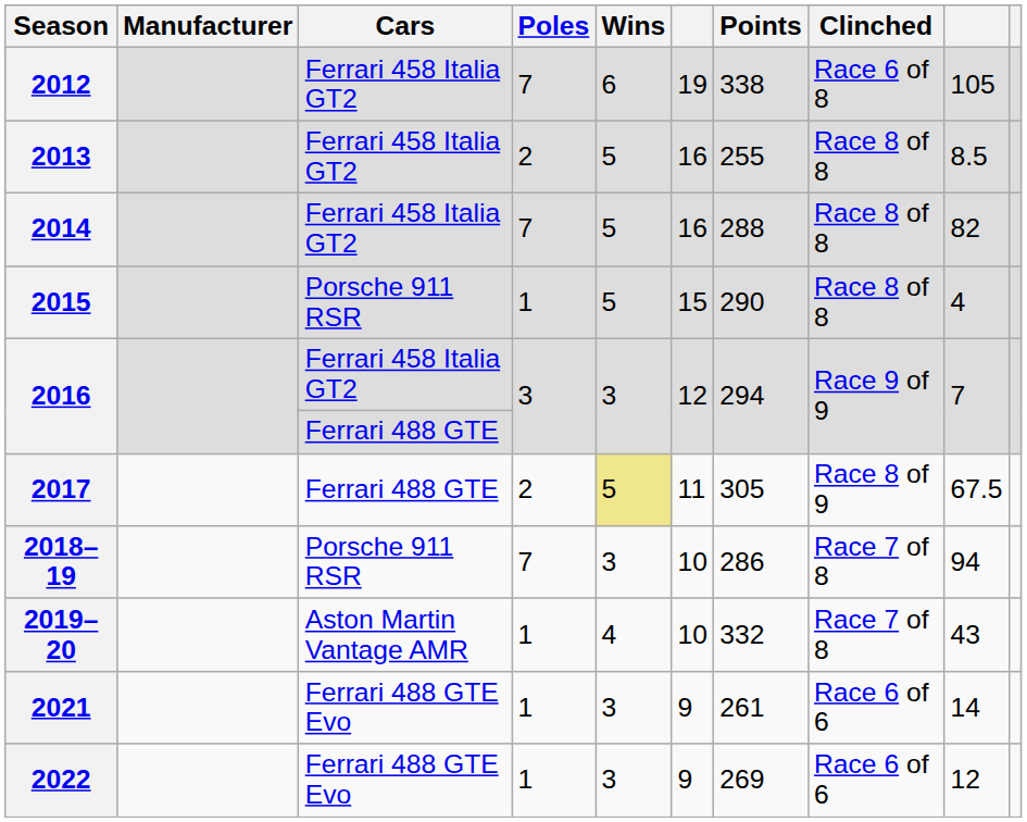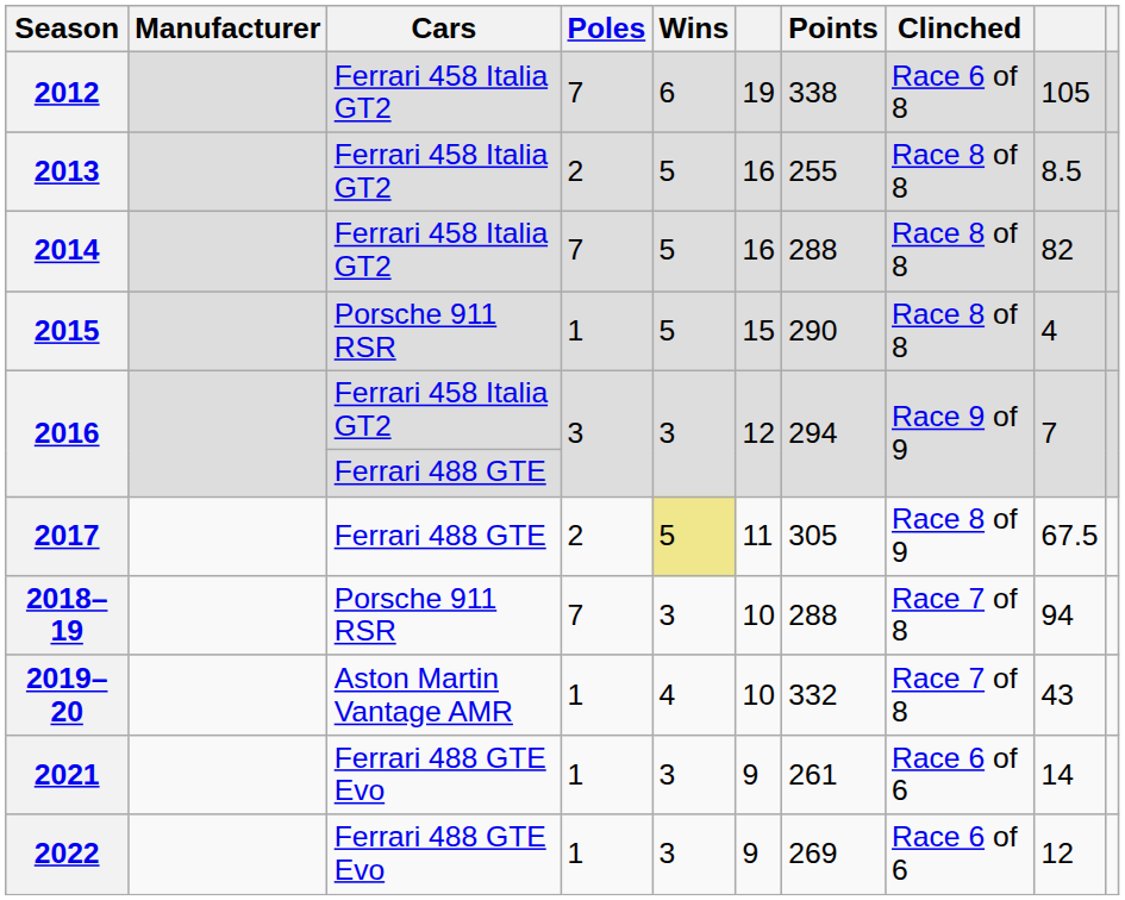2018–19 | Points: 286 -> 288
